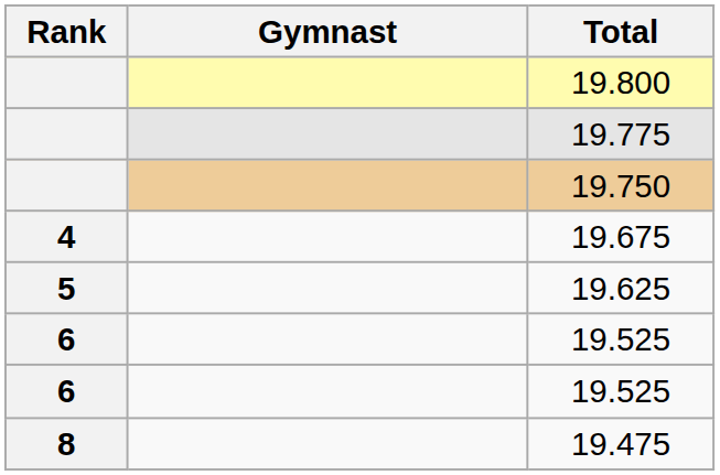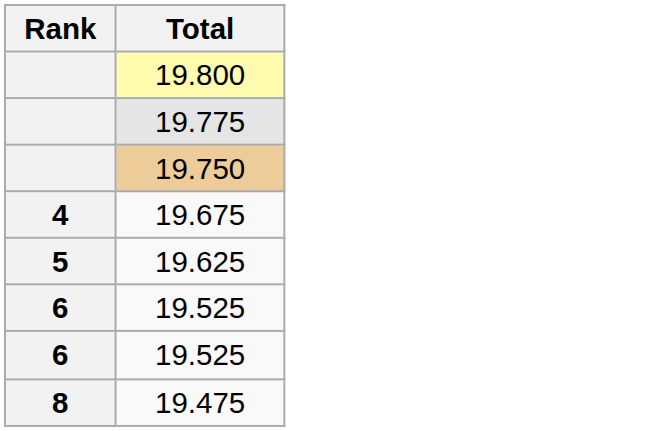- column: Gymnast
